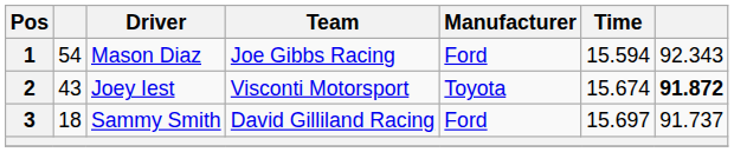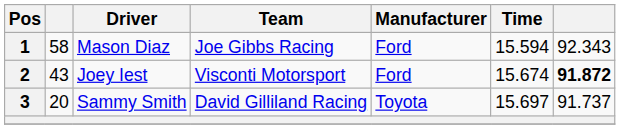1 | column 2: 54 -> 58
2 | Manufacturer: Toyota -> Ford
3 | column 2: 18 -> 20
3 | Manufacturer: Ford -> Toyota
